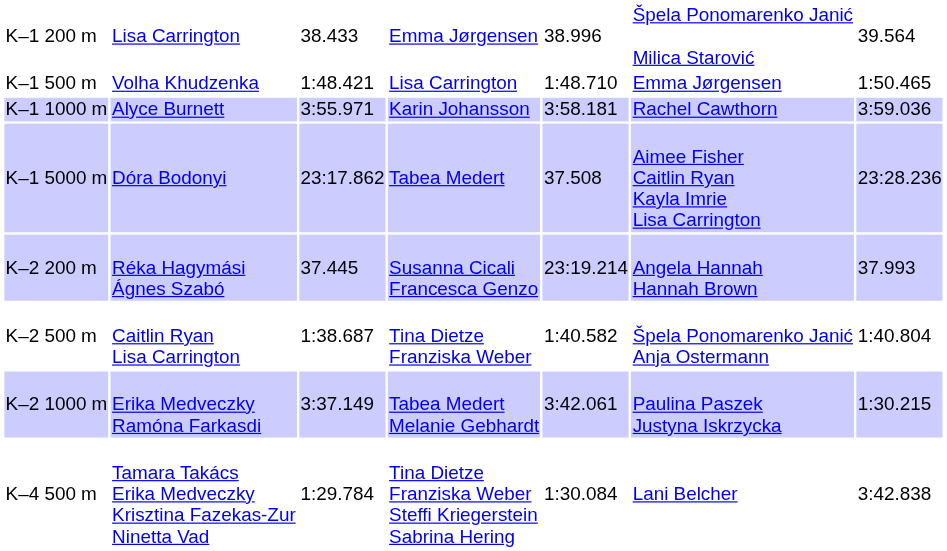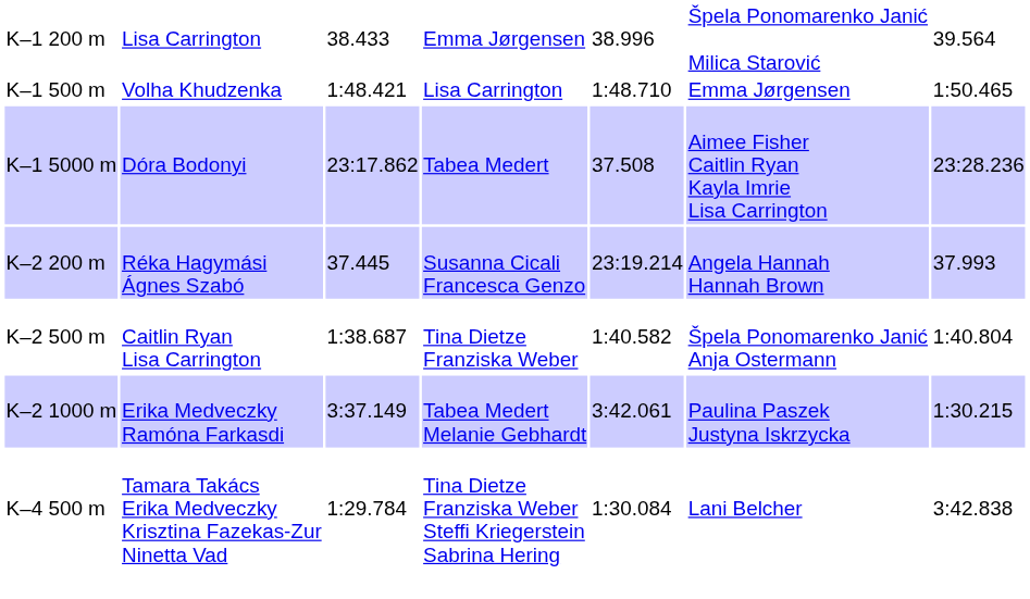- row: K–1 1000 m | Alyce Burnett | 3:55.971 | Karin Johansson | 3:58.181 | Rachel Cawthorn | 3:59.036
